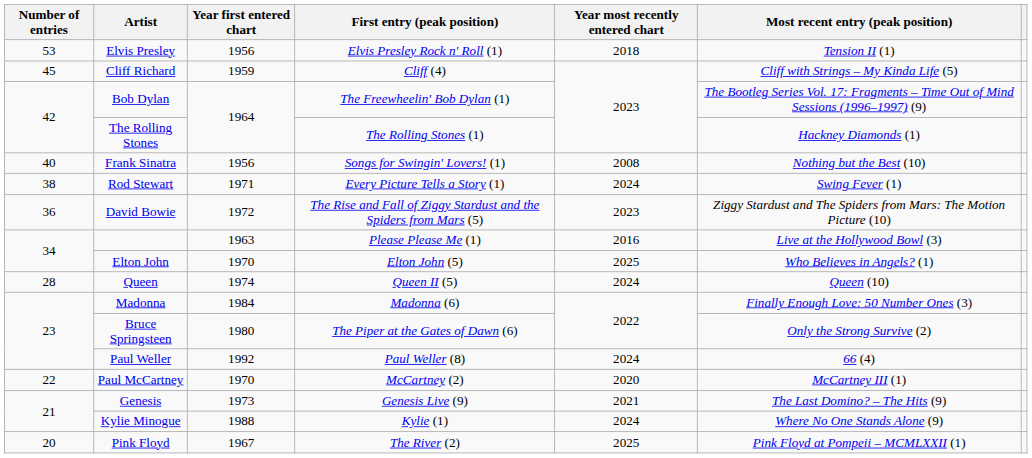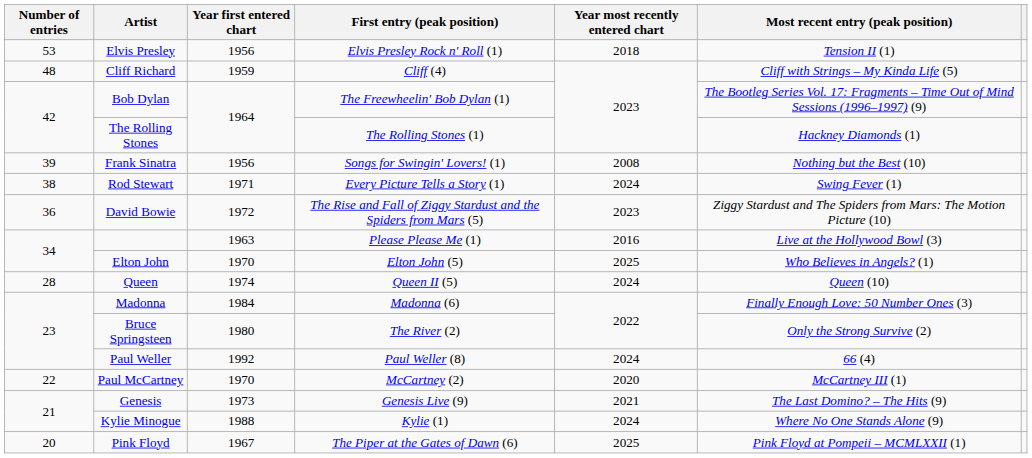Cliff Richard | Number of entries: 45 -> 48
Frank Sinatra | Number of entries: 40 -> 39
Bruce Springsteen | First entry (peak position): The Piper at the Gates of Dawn (6) -> The River (2)
Pink Floyd | First entry (peak position): The River (2) -> The Piper at the Gates of Dawn (6)
